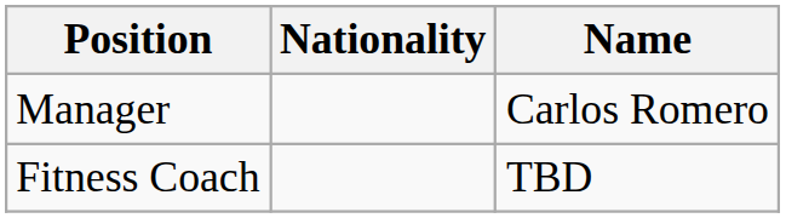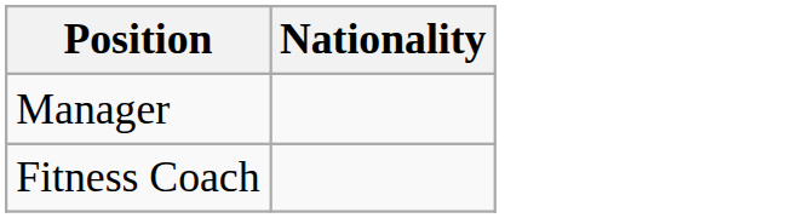- column: Name | Carlos Romero | TBD
